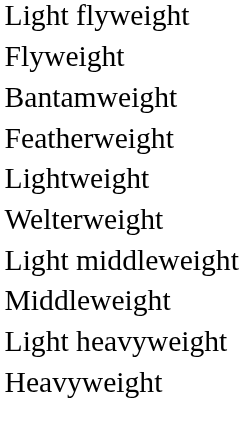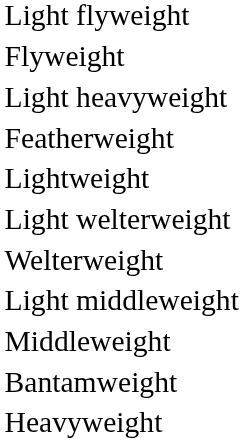rows swapped: Bantamweight <-> Light heavyweight
+ row: Light welterweight
